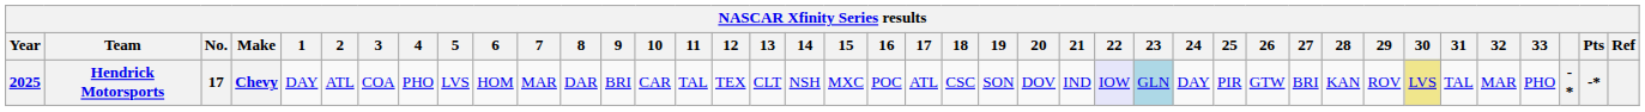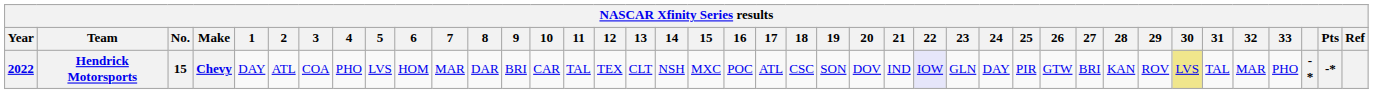Hendrick Motorsports | Year: 2025 -> 2022
Hendrick Motorsports | No.: 17 -> 15
Hendrick Motorsports | 23: lightblue background -> no background
